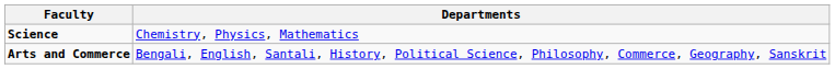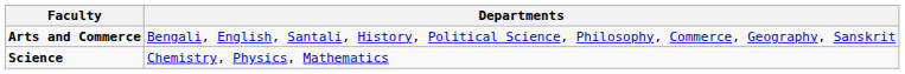rows swapped: Science <-> Arts and Commerce
